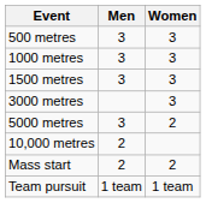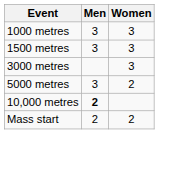- row: 500 metres | 3 | 3
10,000 metres | Men: normal -> bold
- row: Team pursuit | 1 team | 1 team
